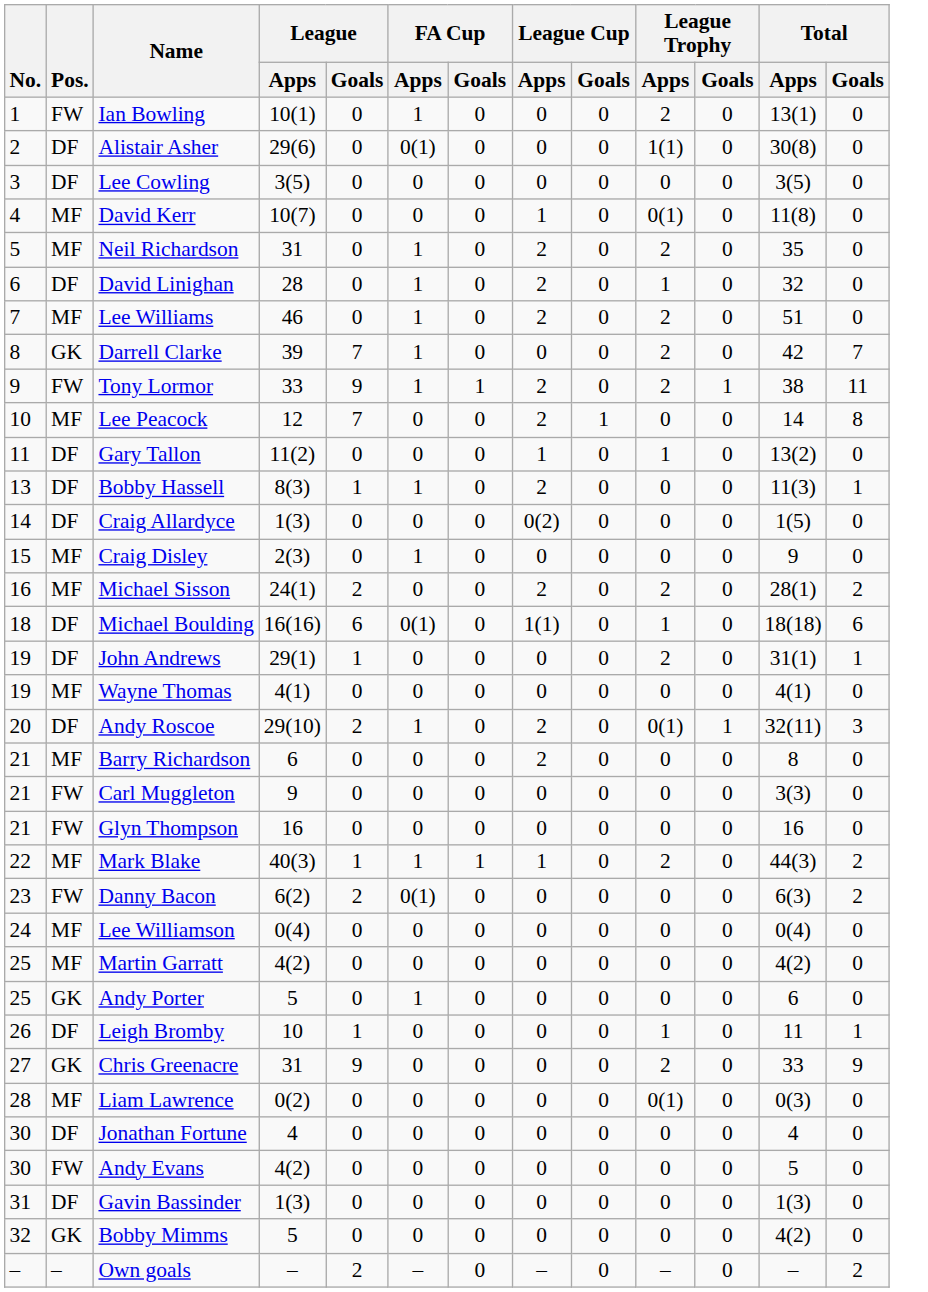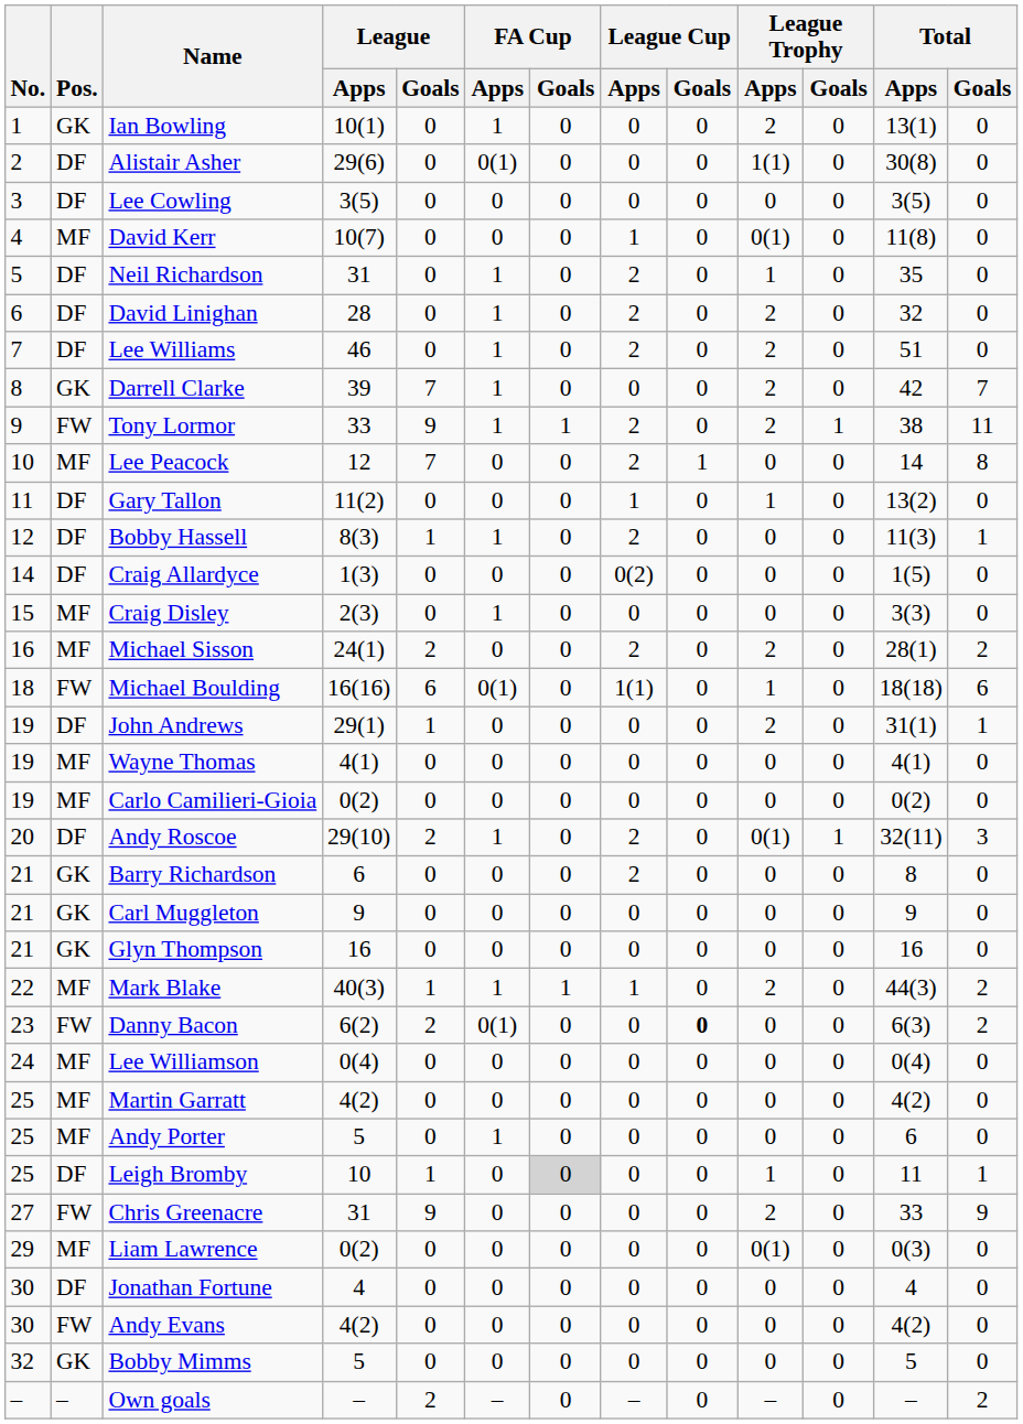Ian Bowling | Pos.: FW -> GK
Neil Richardson | Pos.: MF -> DF
Neil Richardson | League Trophy / Apps: 2 -> 1
David Linighan | League Trophy / Apps: 1 -> 2
Lee Williams | Pos.: MF -> DF
Bobby Hassell | No.: 13 -> 12
Craig Disley | Total / Apps: 9 -> 3(3)
Michael Boulding | Pos.: DF -> FW
+ row: 19 | MF | Carlo Camilieri-Gioia | 0(2) | 0 | 0 | 0 | 0 | 0 | 0 | 0 | 0(2) | 0
Barry Richardson | Pos.: MF -> GK
Carl Muggleton | Pos.: FW -> GK
Carl Muggleton | Total / Apps: 3(3) -> 9
Glyn Thompson | Pos.: FW -> GK
Danny Bacon | League Cup / Goals: normal -> bold
Andy Porter | Pos.: GK -> MF
Leigh Bromby | No.: 26 -> 25
Leigh Bromby | FA Cup / Goals: no background -> lightgrey background
Chris Greenacre | Pos.: GK -> FW
Liam Lawrence | No.: 28 -> 29
Andy Evans | Total / Apps: 5 -> 4(2)
- row: 31 | DF | Gavin Bassinder | 1(3) | 0 | 0 | 0 | 0 | 0 | 0 | 0 | 1(3) | 0
Bobby Mimms | Total / Apps: 4(2) -> 5
